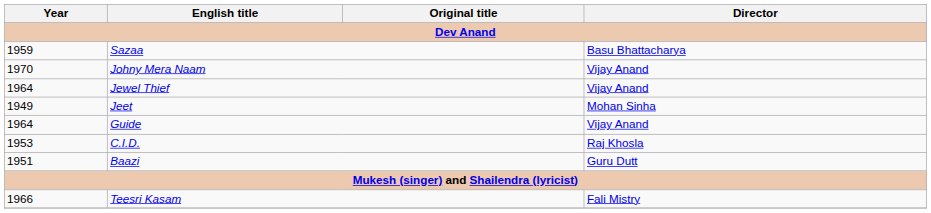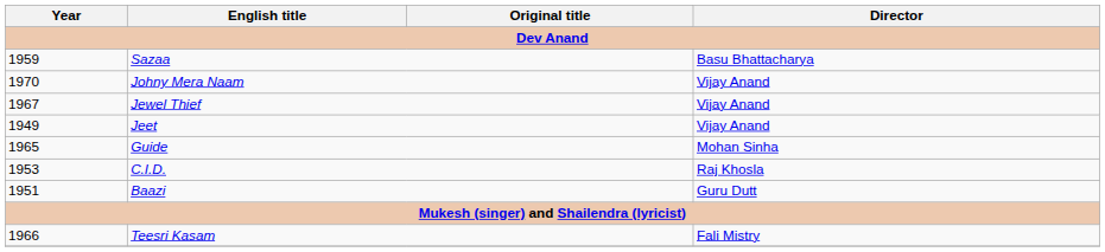Jewel Thief | Year: 1964 -> 1967
Jeet | Director: Mohan Sinha -> Vijay Anand
Guide | Year: 1964 -> 1965
Guide | Director: Vijay Anand -> Mohan Sinha
